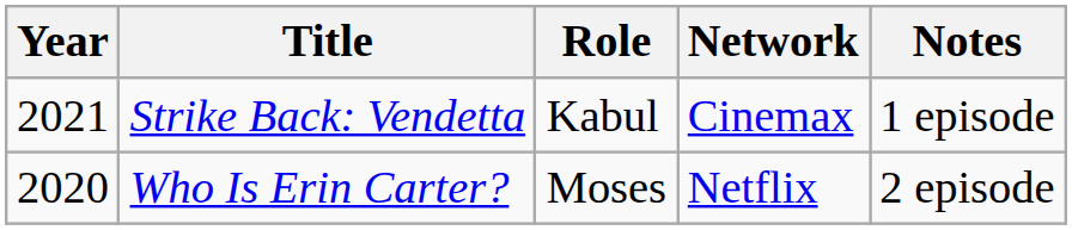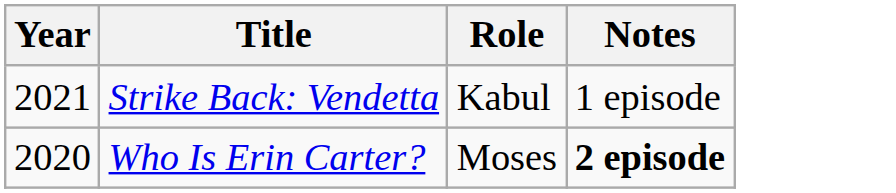- column: Network | Cinemax | Netflix
Who Is Erin Carter? | Notes: normal -> bold
